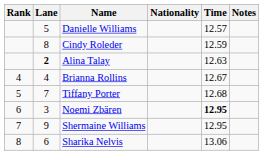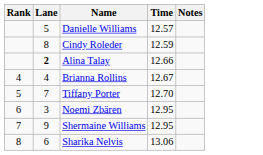- column: Nationality
Alina Talay | Time: 12.63 -> 12.66
Tiffany Porter | Time: 12.68 -> 12.70
Noemi Zbären | Time: bold -> normal
